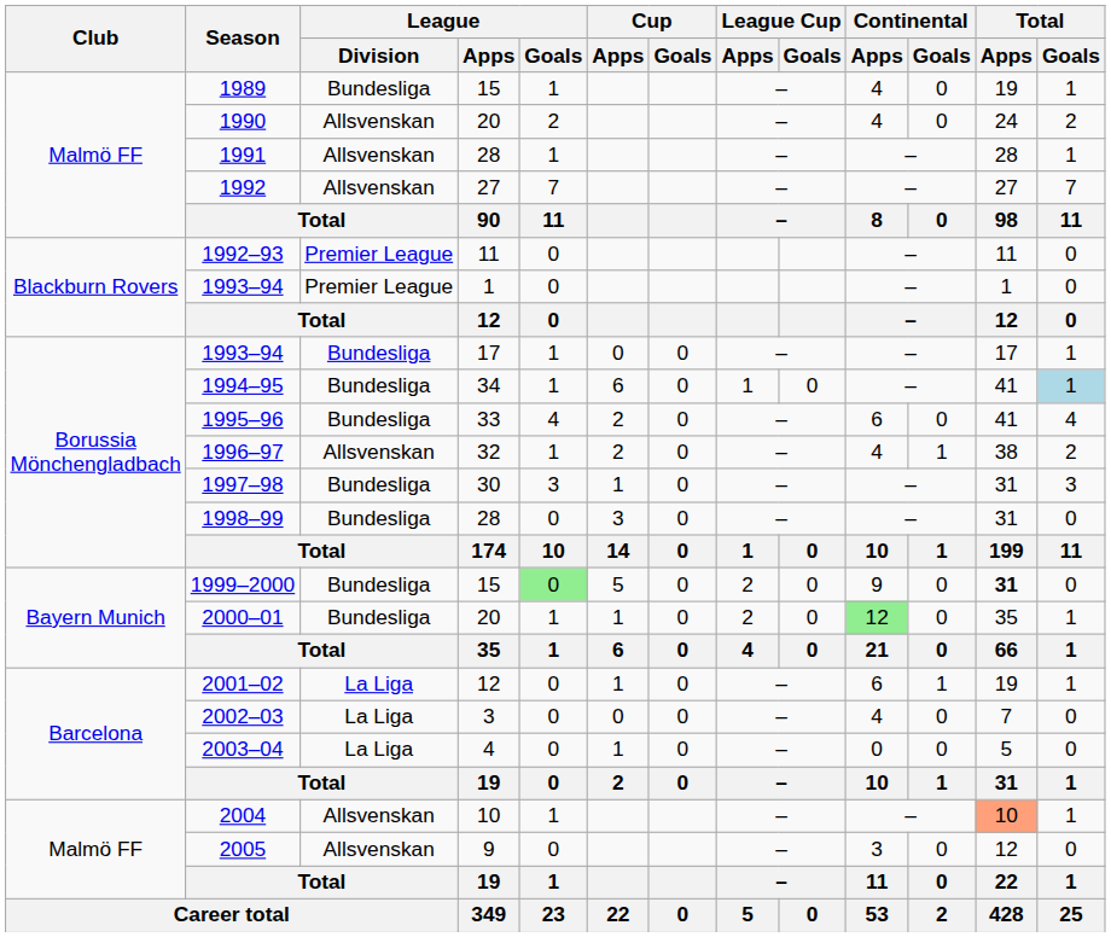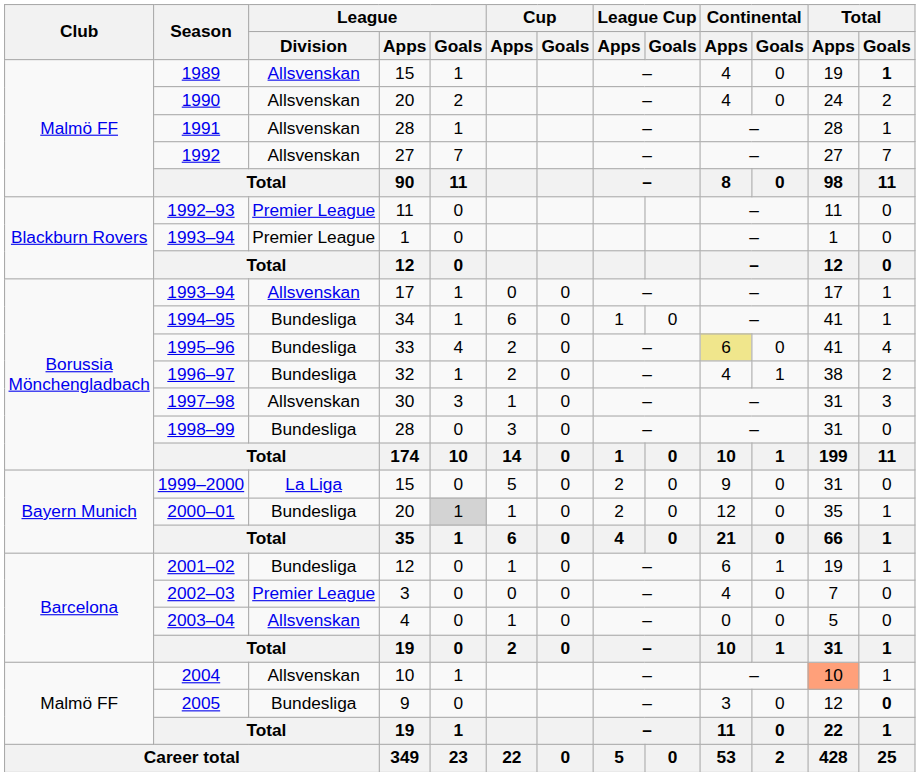1989 | League / Division: Bundesliga -> Allsvenskan
1989 | Total / Goals: normal -> bold
1993–94 / 17 | League / Division: Bundesliga -> Allsvenskan
1994–95 | Total / Goals: lightblue background -> no background
1995–96 | Continental / Apps: no background -> khaki background
1996–97 | League / Division: Allsvenskan -> Bundesliga
1997–98 | League / Division: Bundesliga -> Allsvenskan
1999–2000 | League / Division: Bundesliga -> La Liga
1999–2000 | League / Goals: lightgreen background -> no background
1999–2000 | Total / Apps: bold -> normal
2000–01 | League / Goals: no background -> lightgrey background
2000–01 | Continental / Apps: lightgreen background -> no background
2001–02 | League / Division: La Liga -> Bundesliga
2002–03 | League / Division: La Liga -> Premier League
2003–04 | League / Division: La Liga -> Allsvenskan
2005 | League / Division: Allsvenskan -> Bundesliga
2005 | Total / Goals: normal -> bold
